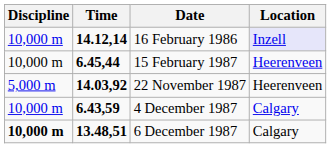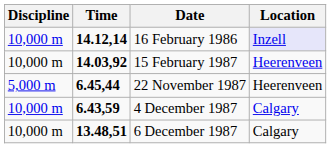15 February 1987 | Time: 6.45,44 -> 14.03,92
22 November 1987 | Time: 14.03,92 -> 6.45,44
6 December 1987 | Discipline: bold -> normal
